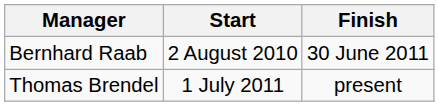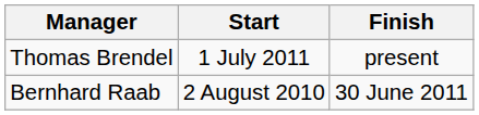rows swapped: Bernhard Raab <-> Thomas Brendel
